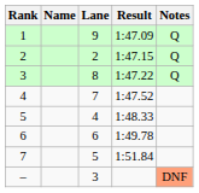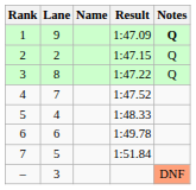columns swapped: Lane <-> Name
1 | Notes: normal -> bold
